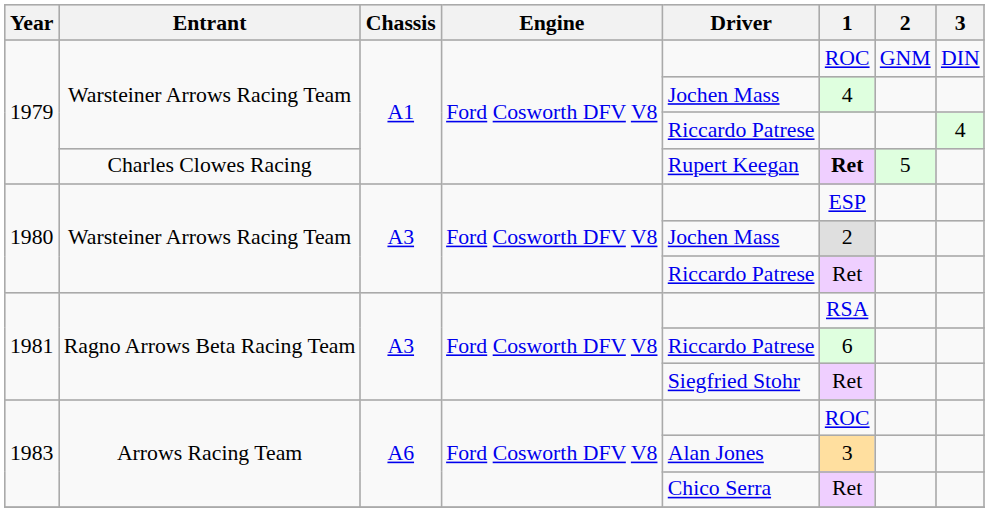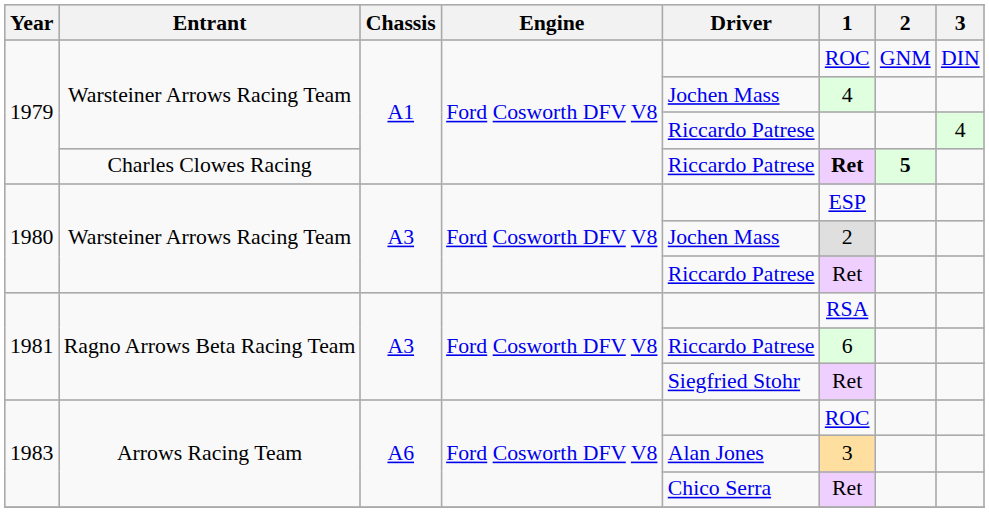1979 / Charles Clowes Racing | Driver: Rupert Keegan -> Riccardo Patrese
1979 / Charles Clowes Racing | 2: normal -> bold
